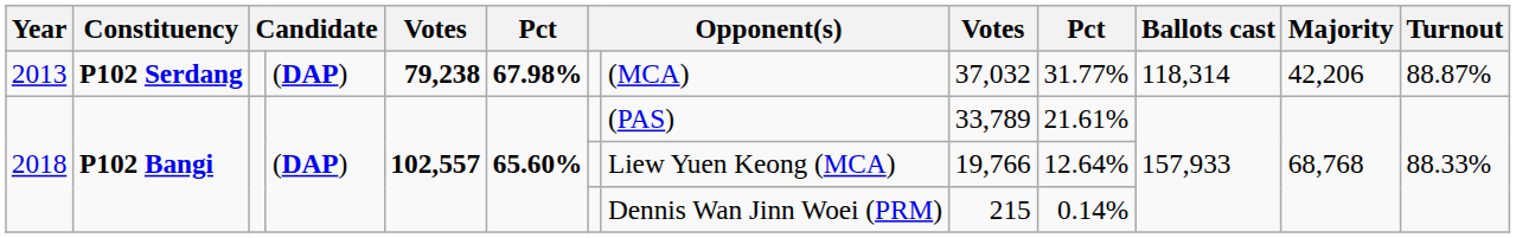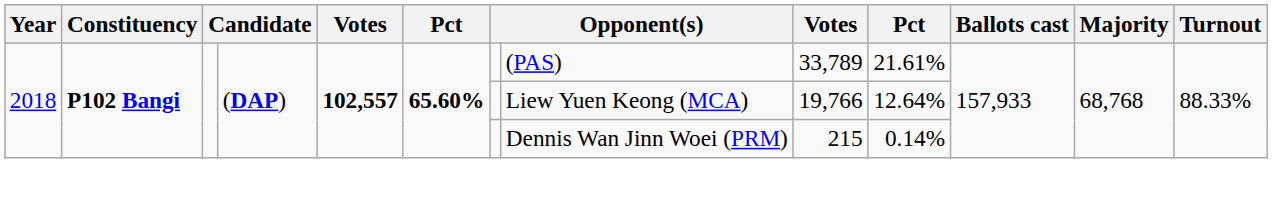- row: 2013 | P102 Serdang | (DAP) | 79,238 | 67.98% | (MCA) | 37,032 | 31.77% | 118,314 | 42,206 | 88.87%
